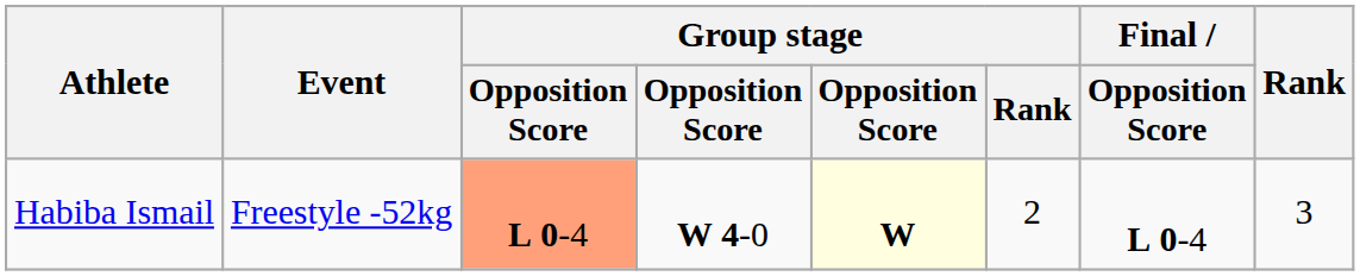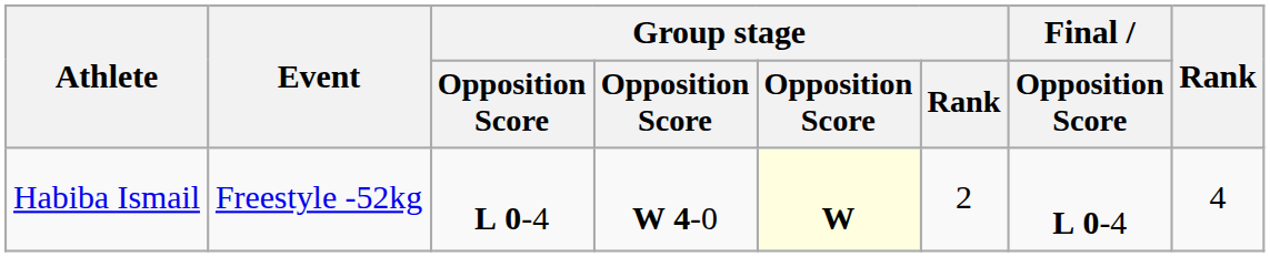Habiba Ismail | column 3: lightsalmon background -> no background
Habiba Ismail | Rank: 3 -> 4
